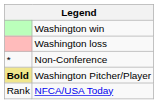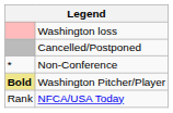- row: Washington win
+ row: Cancelled/Postponed
